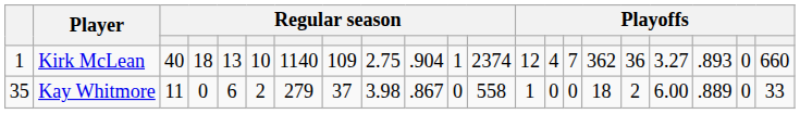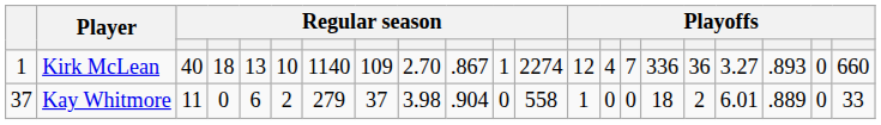Kirk McLean | column 9: 2.75 -> 2.70
Kirk McLean | column 10: .904 -> .867
Kirk McLean | column 12: 2374 -> 2274
Kirk McLean | column 16: 362 -> 336
Kay Whitmore | column 1: 35 -> 37
Kay Whitmore | column 10: .867 -> .904
Kay Whitmore | column 18: 6.00 -> 6.01
